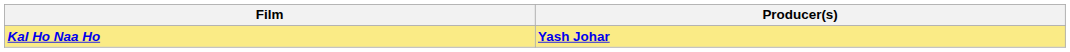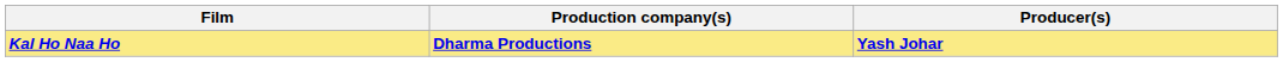+ column: Production company(s) | Dharma Productions
